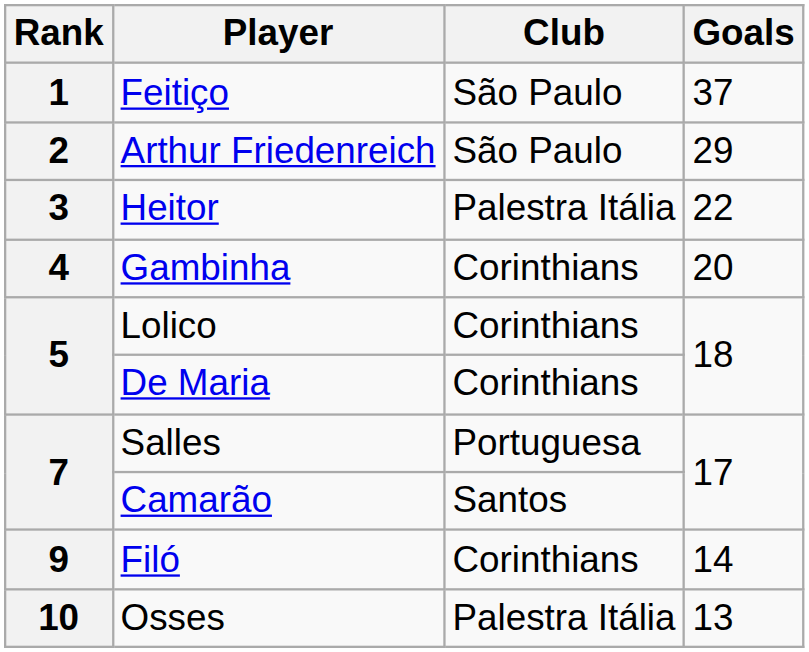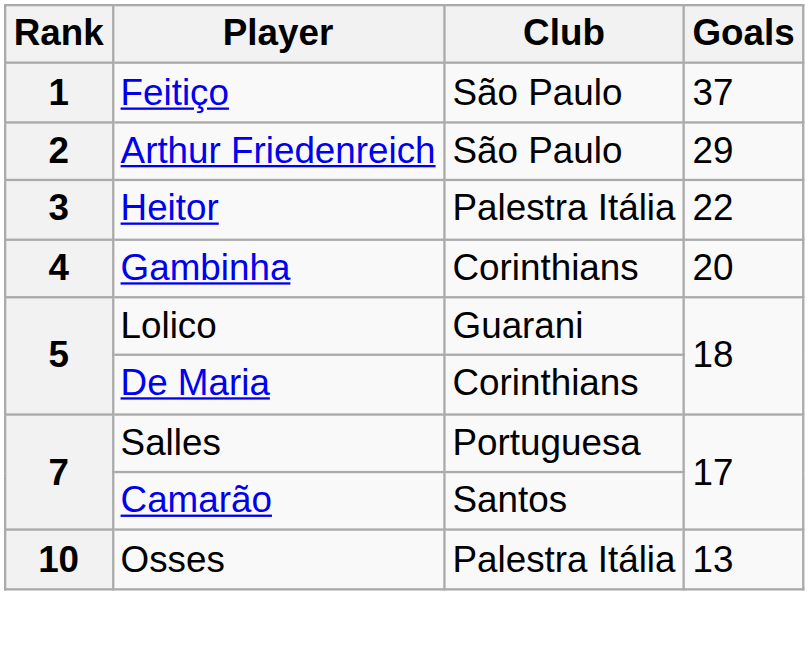Lolico | Club: Corinthians -> Guarani
- row: 9 | Filó | Corinthians | 14
